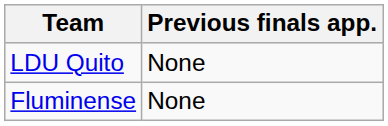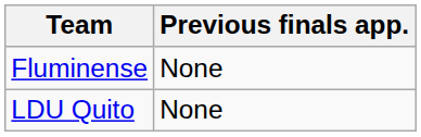rows swapped: LDU Quito <-> Fluminense
